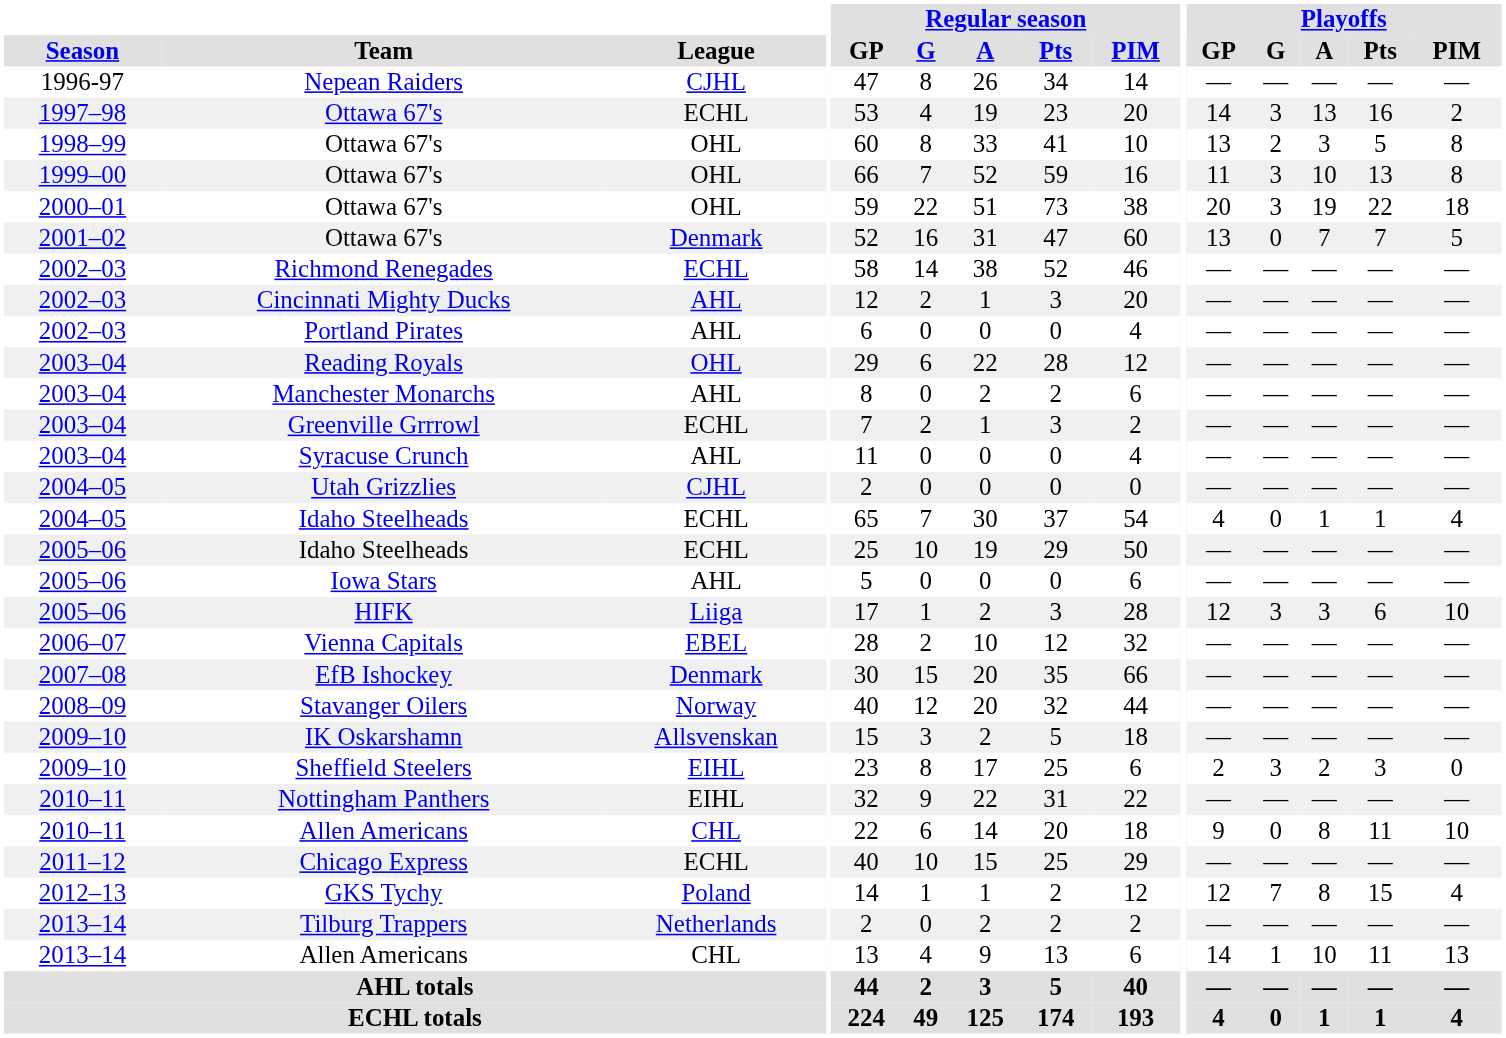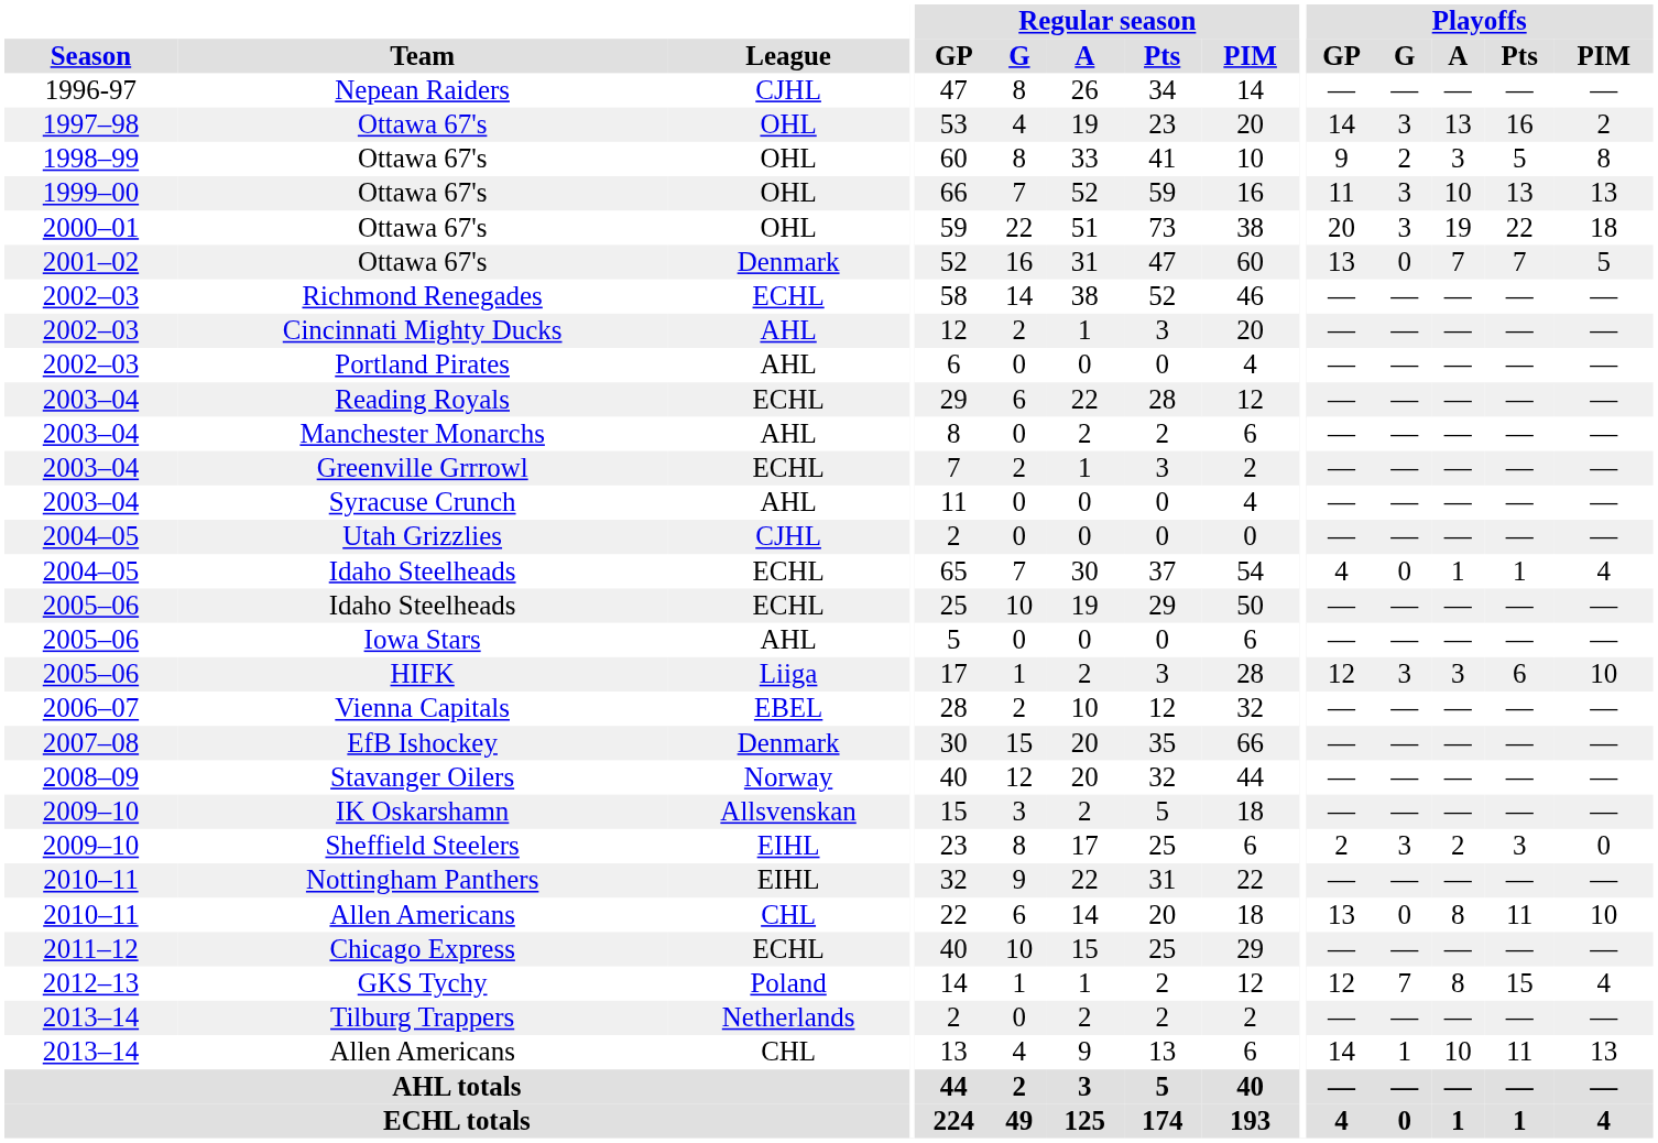1997–98 / Ottawa 67's | League: ECHL -> OHL
1998–99 / Ottawa 67's | Playoffs / GP: 13 -> 9
1999–00 / Ottawa 67's | Playoffs / PIM: 8 -> 13
Reading Royals | League: OHL -> ECHL
2010–11 / Allen Americans | Playoffs / GP: 9 -> 13
